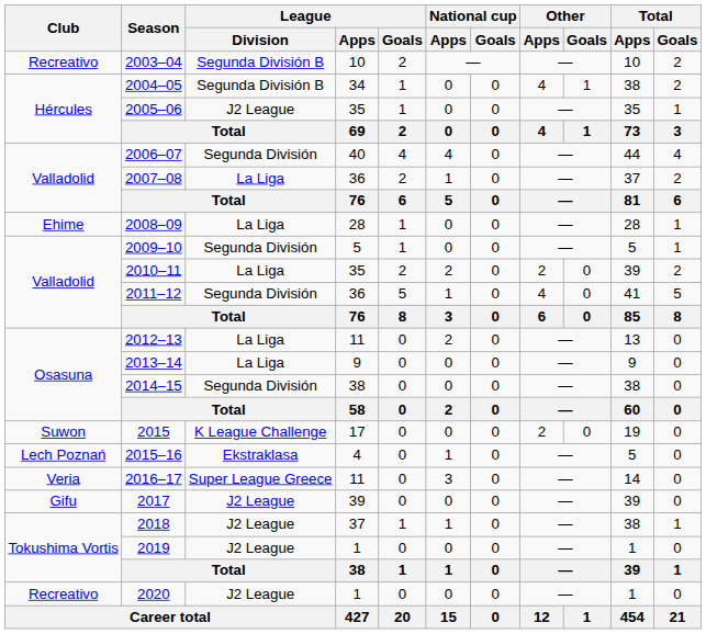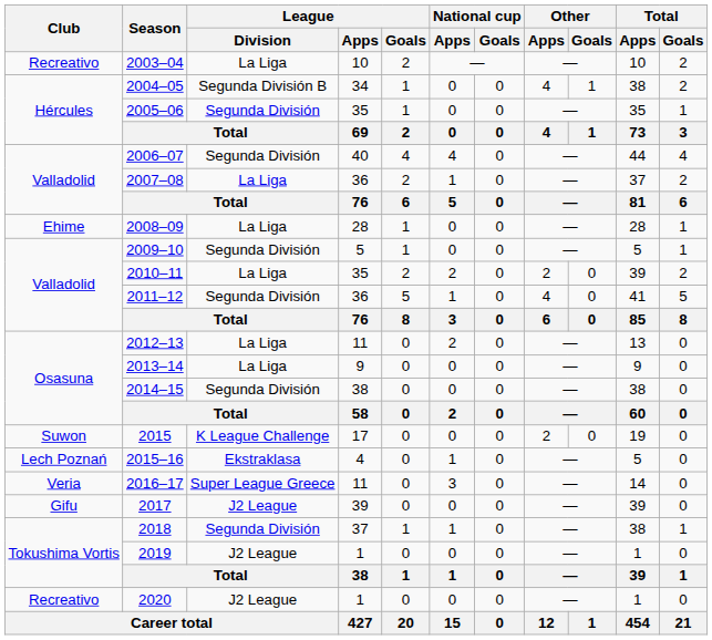2003–04 | League / Division: Segunda División B -> La Liga
2005–06 | League / Division: J2 League -> Segunda División
2018 | League / Division: J2 League -> Segunda División
